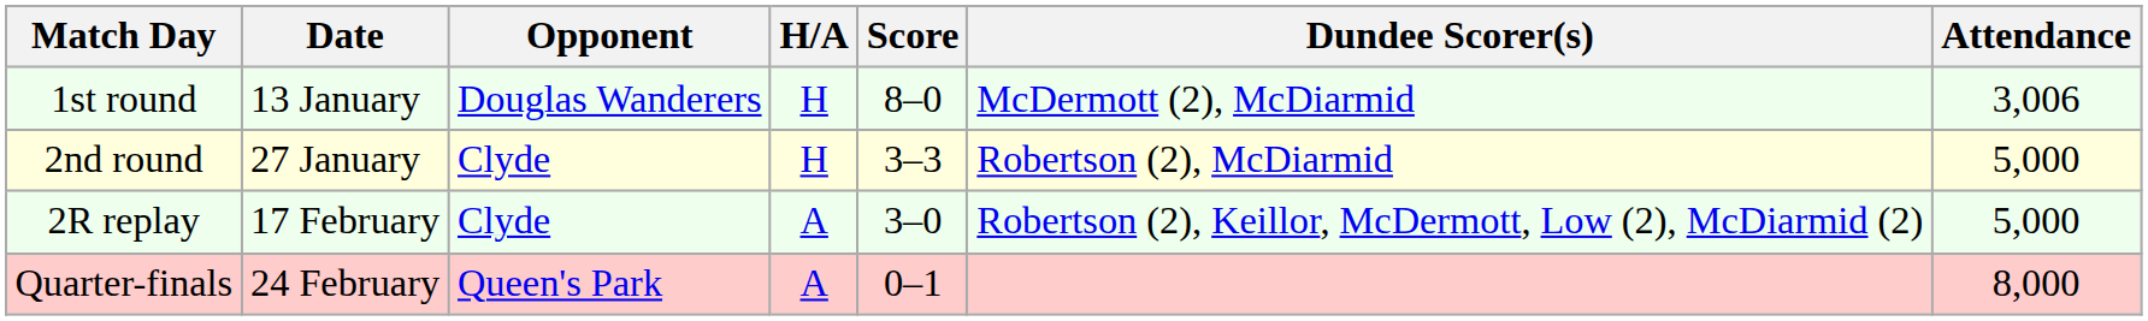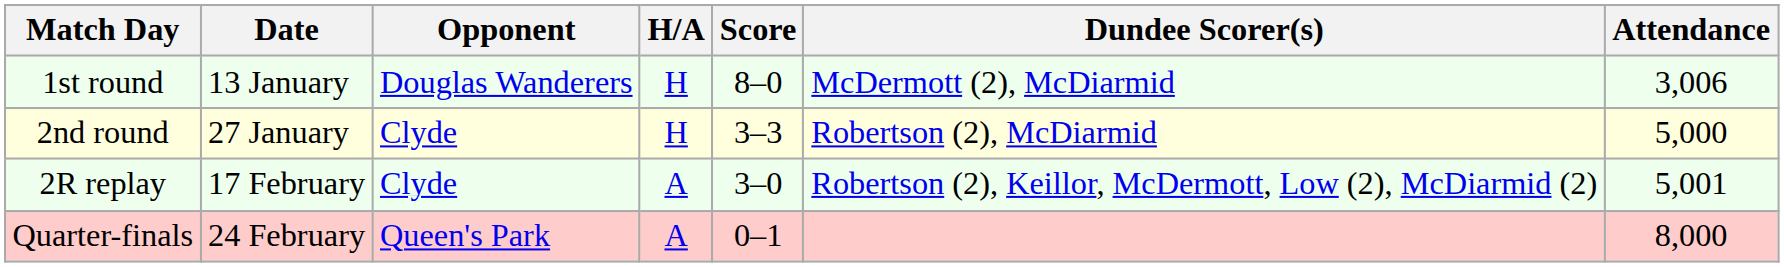2R replay | Attendance: 5,000 -> 5,001
